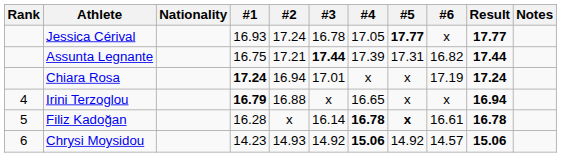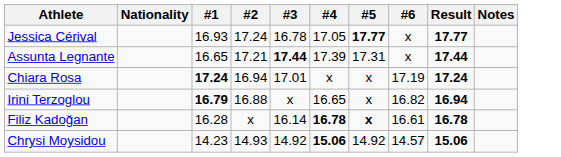- column: Rank | 4 | 5 | 6
Assunta Legnante | #1: 16.75 -> 16.65
Assunta Legnante | #6: 16.82 -> x
Irini Terzoglou | #6: x -> 16.82
